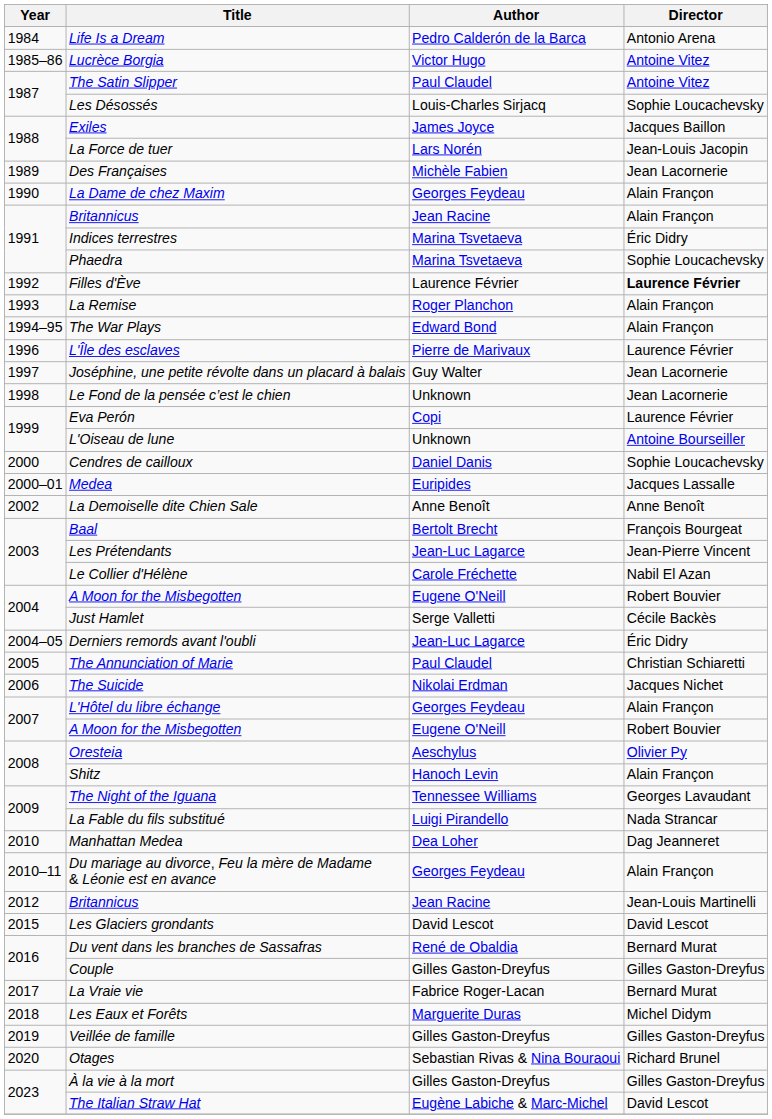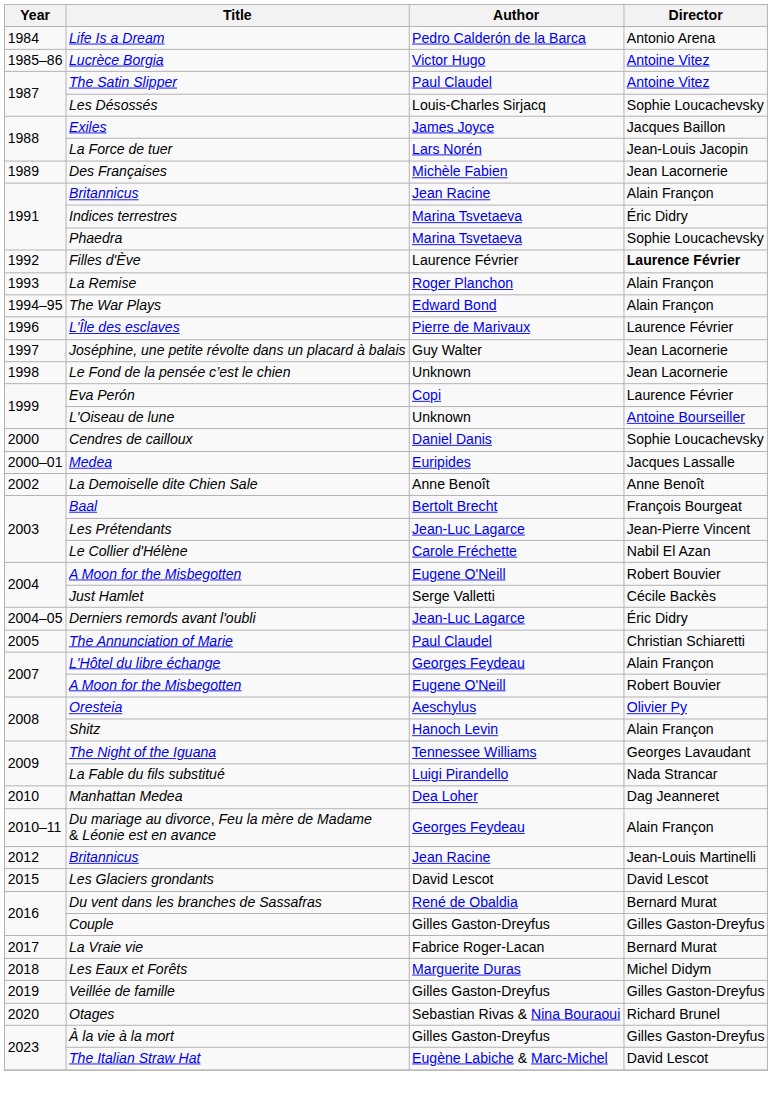- row: 1990 | La Dame de chez Maxim | Georges Feydeau | Alain Françon
- row: 2006 | The Suicide | Nikolai Erdman | Jacques Nichet
